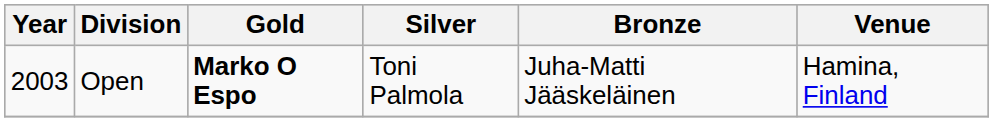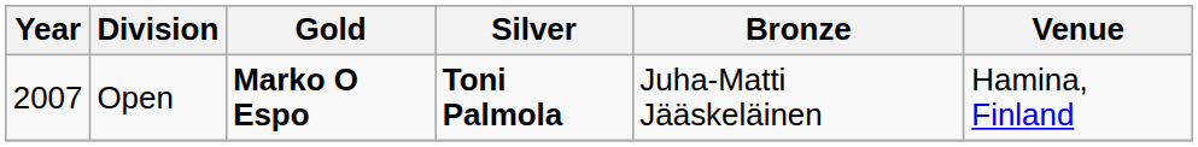Open | Year: 2003 -> 2007
Open | Silver: normal -> bold
